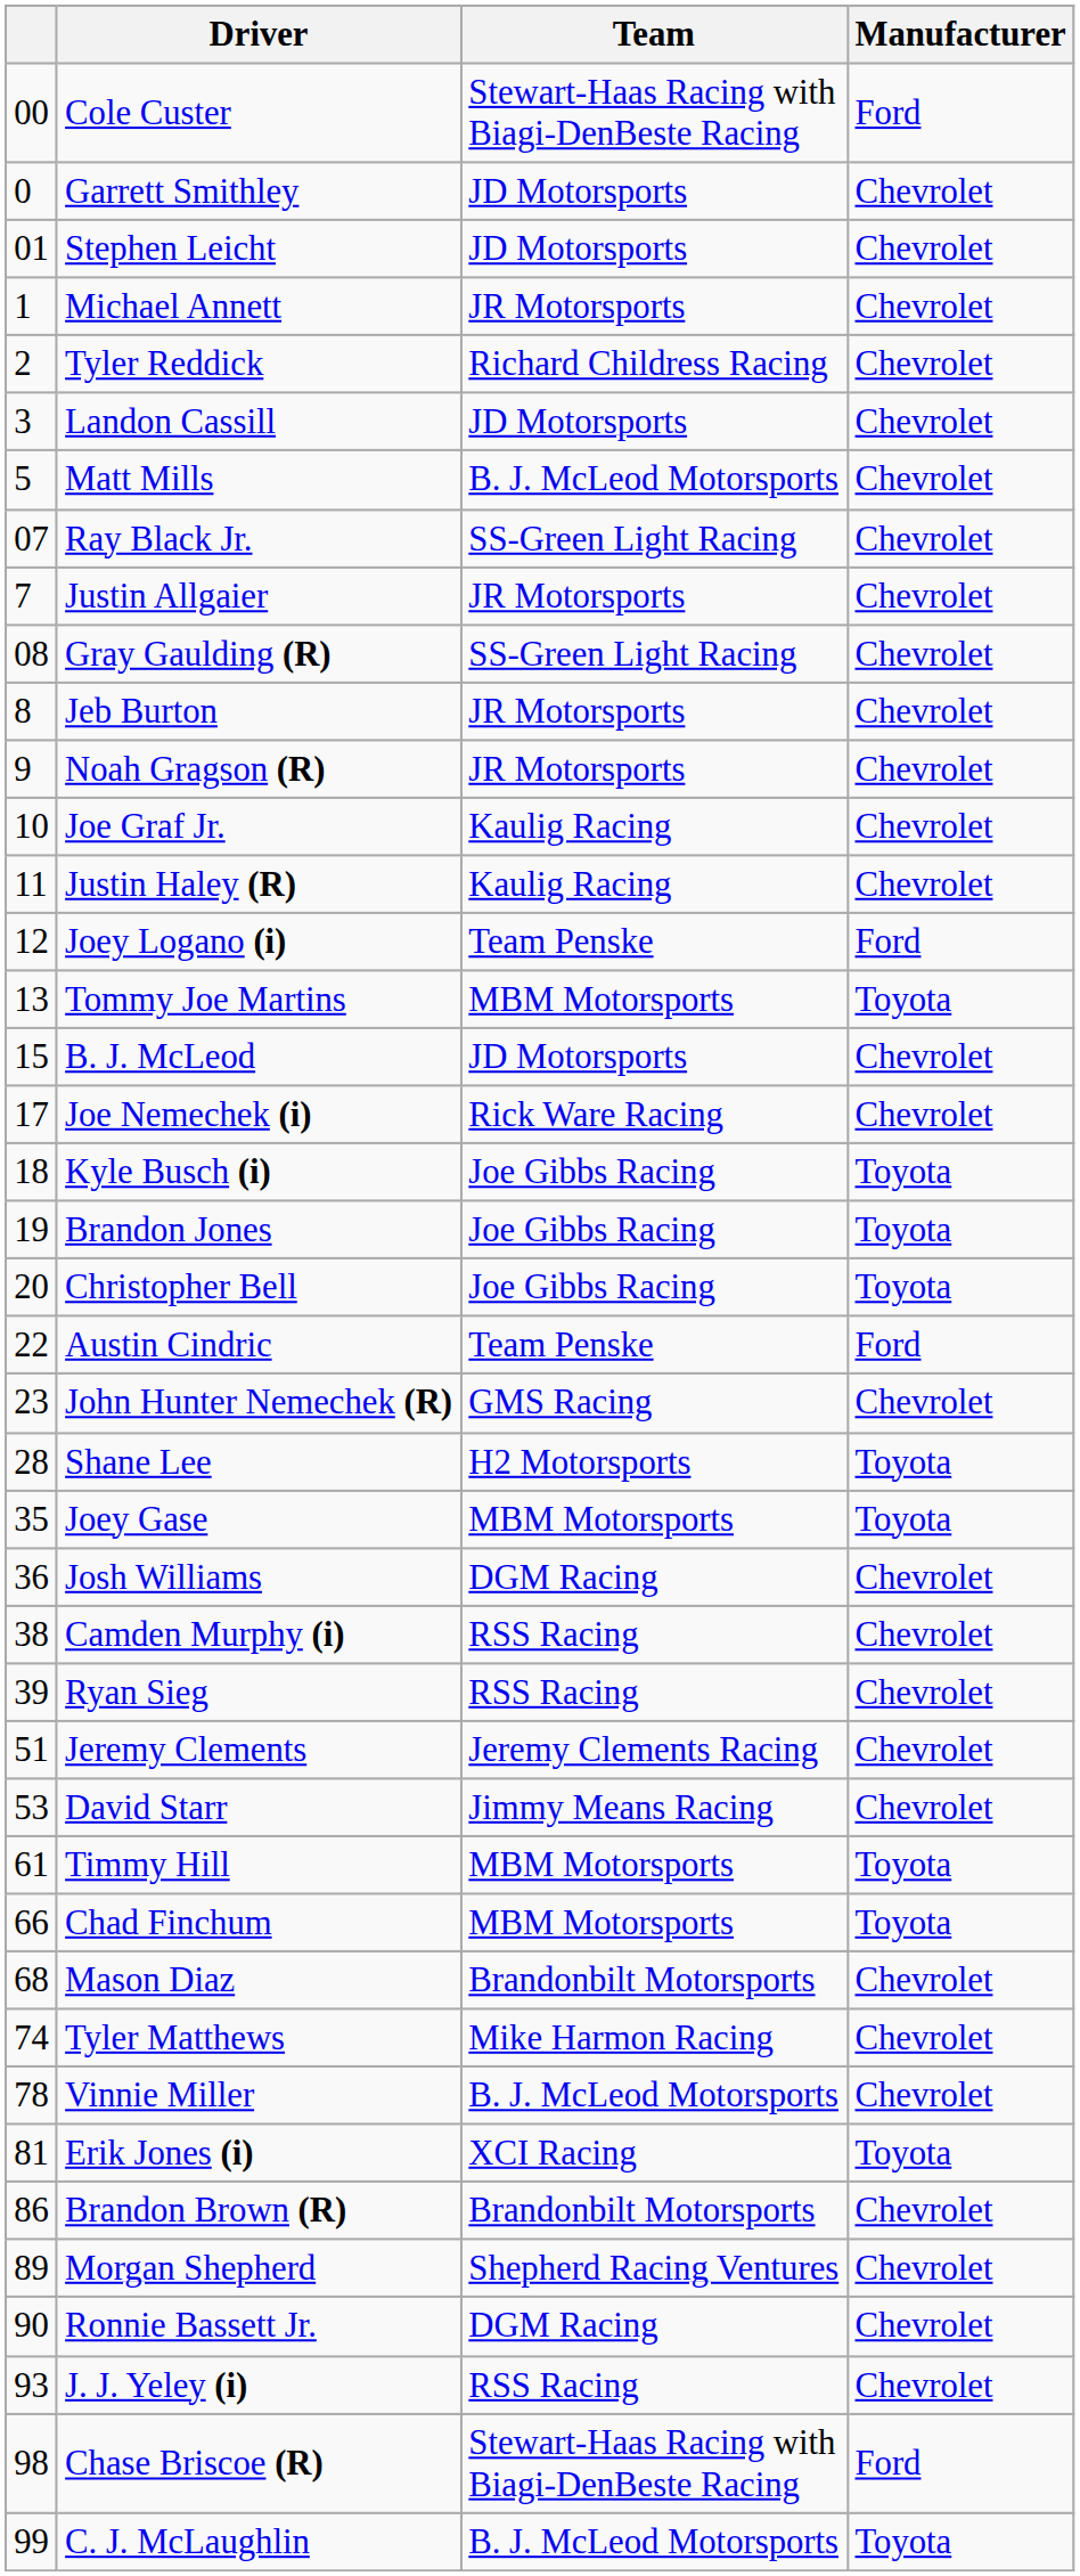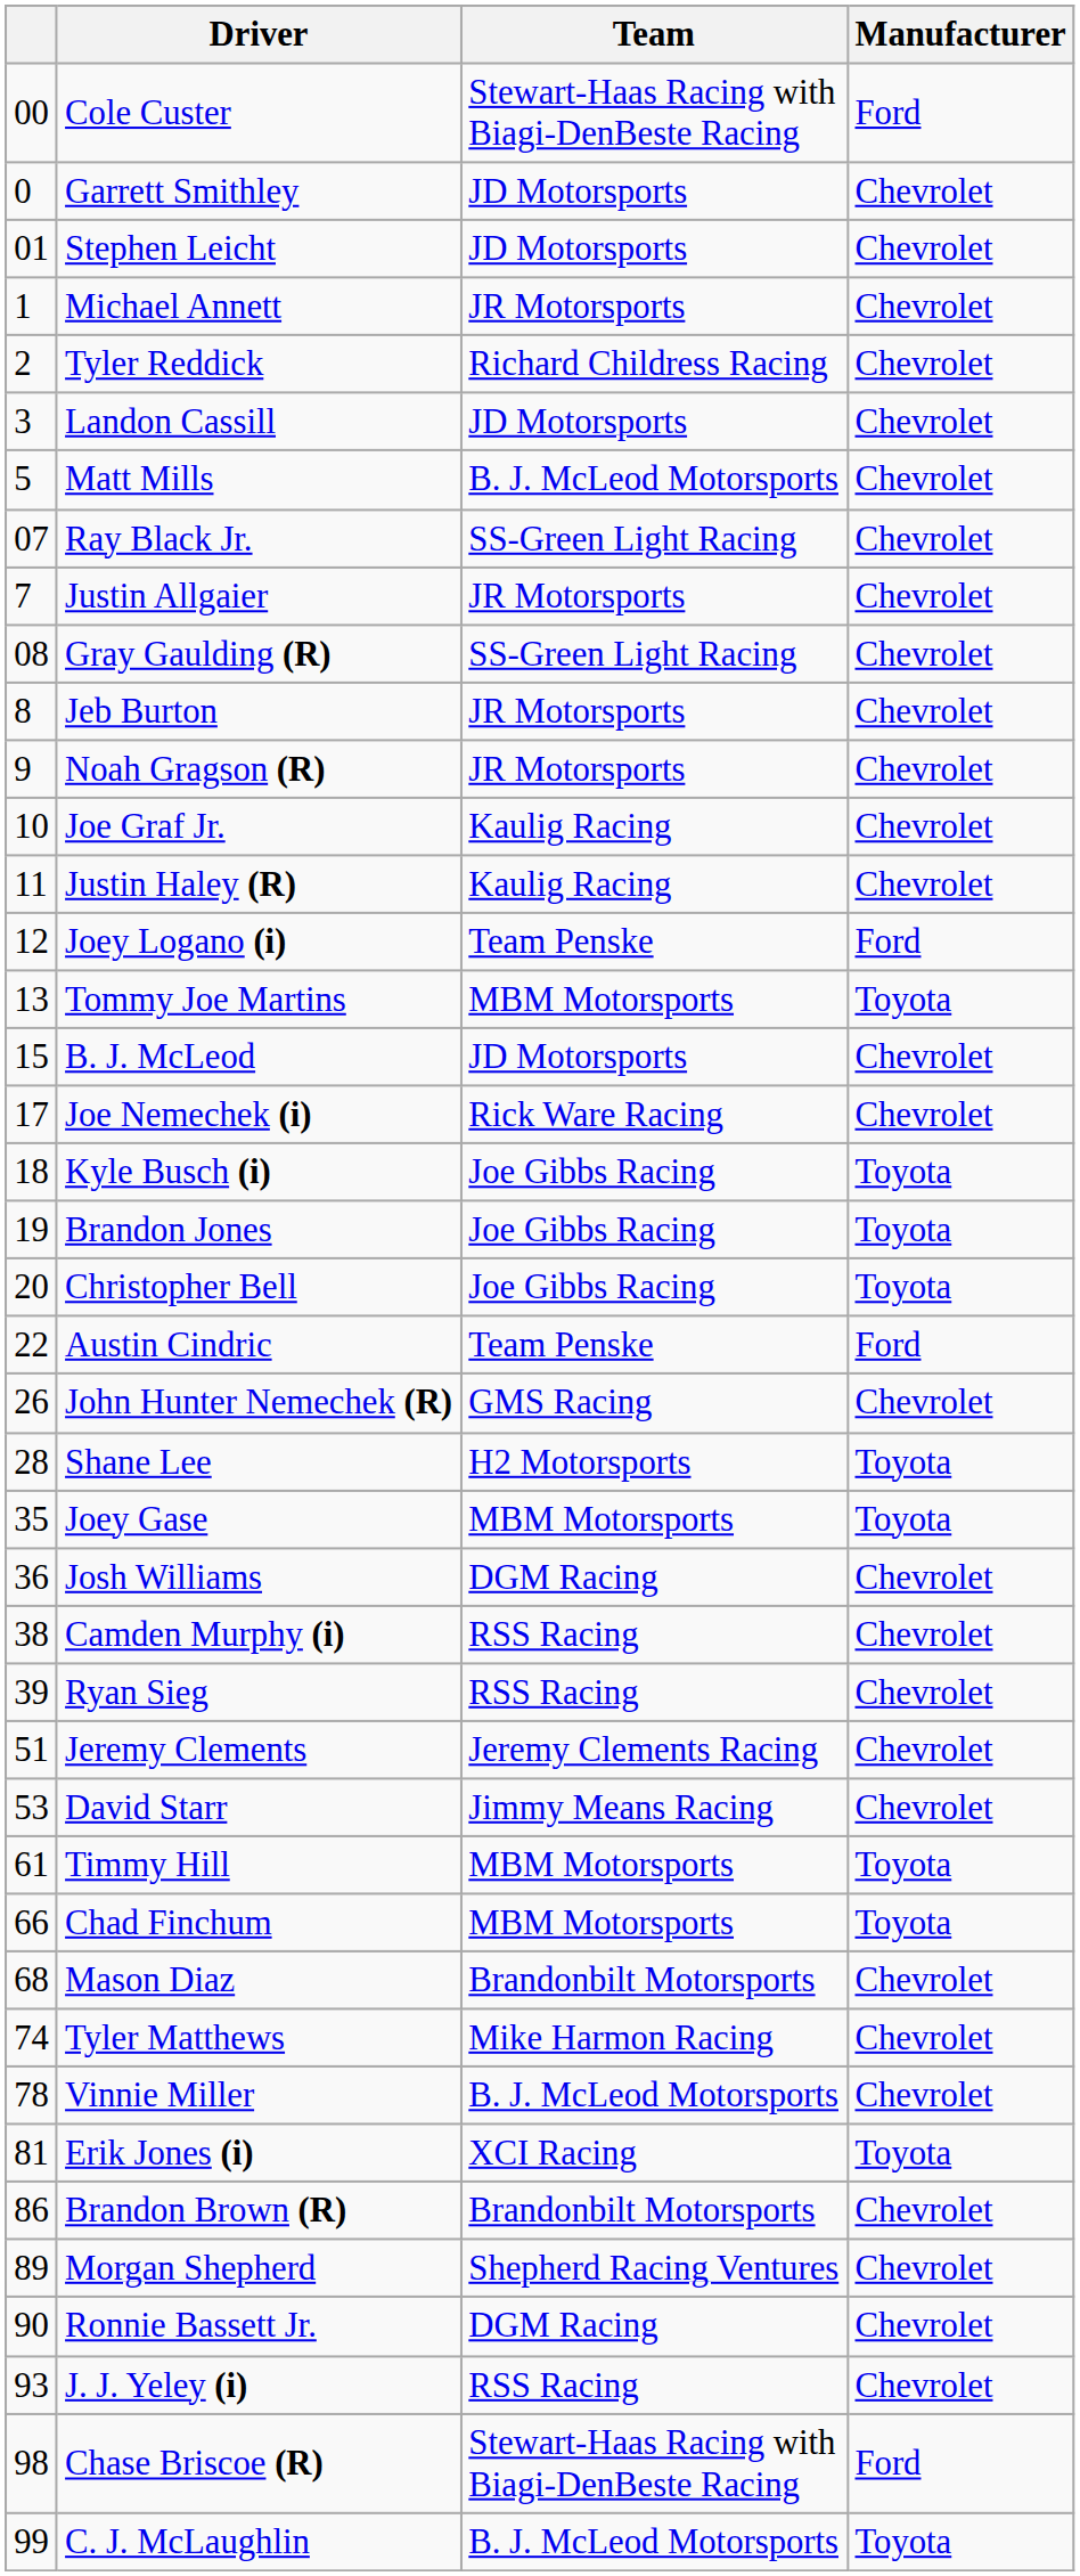John Hunter Nemechek (R) | column 1: 23 -> 26
